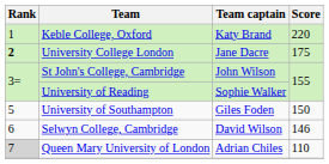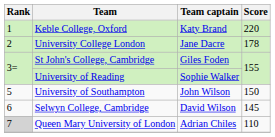University College London | Rank: bold -> normal
University College London | Score: 175 -> 178
St John's College, Cambridge | Team captain: John Wilson -> Giles Foden
University of Southampton | Team captain: Giles Foden -> John Wilson
Selwyn College, Cambridge | Score: 146 -> 145
